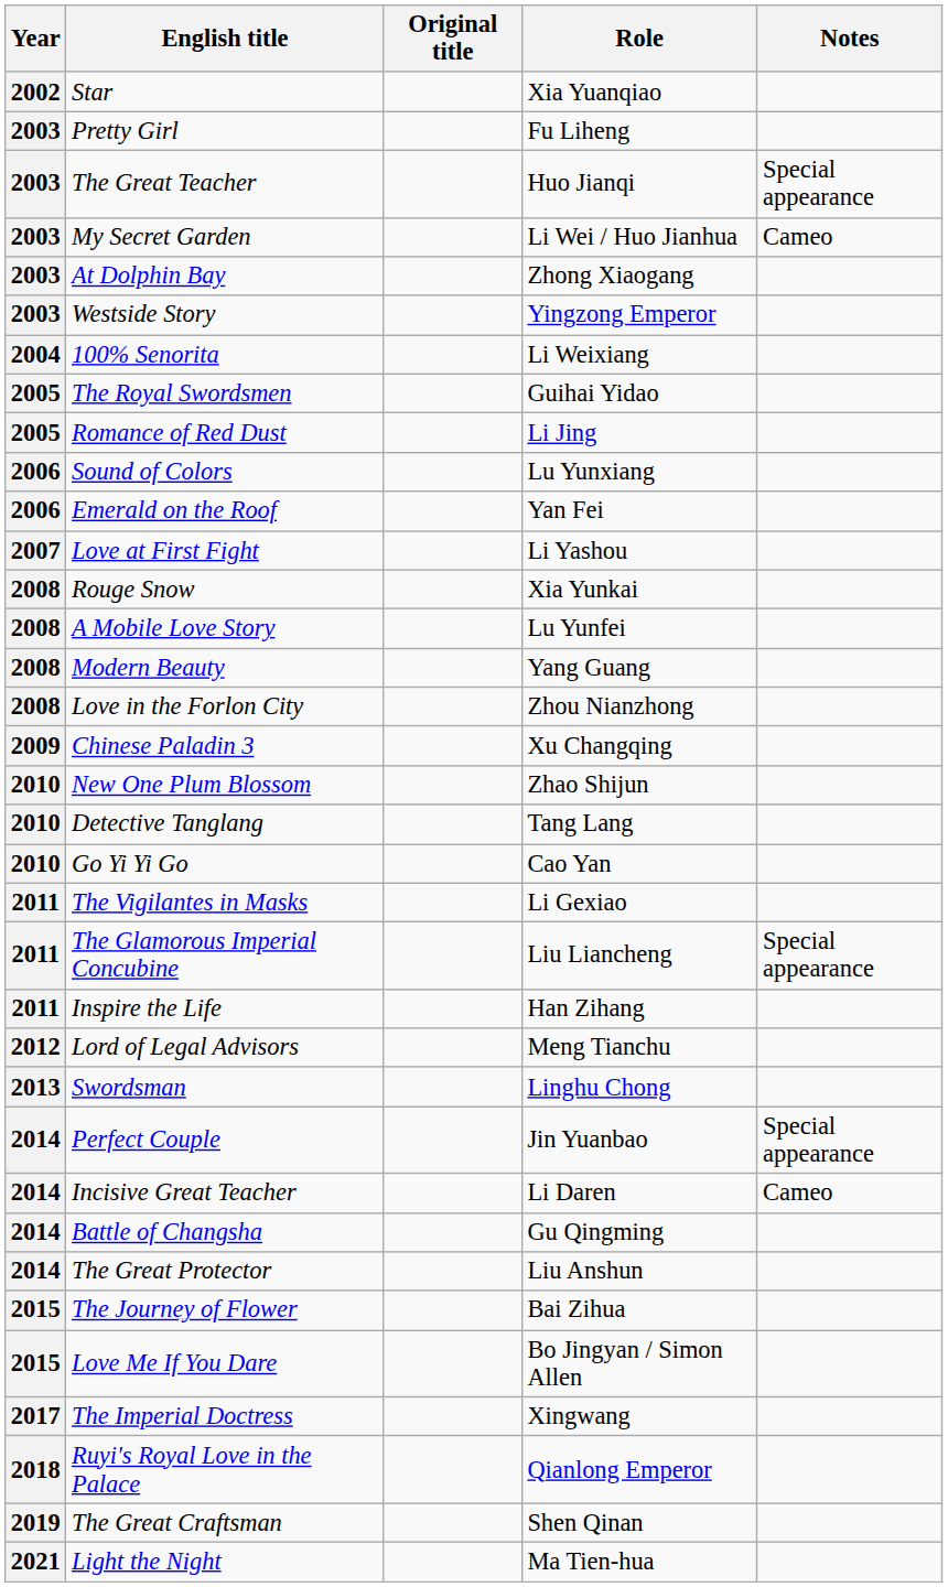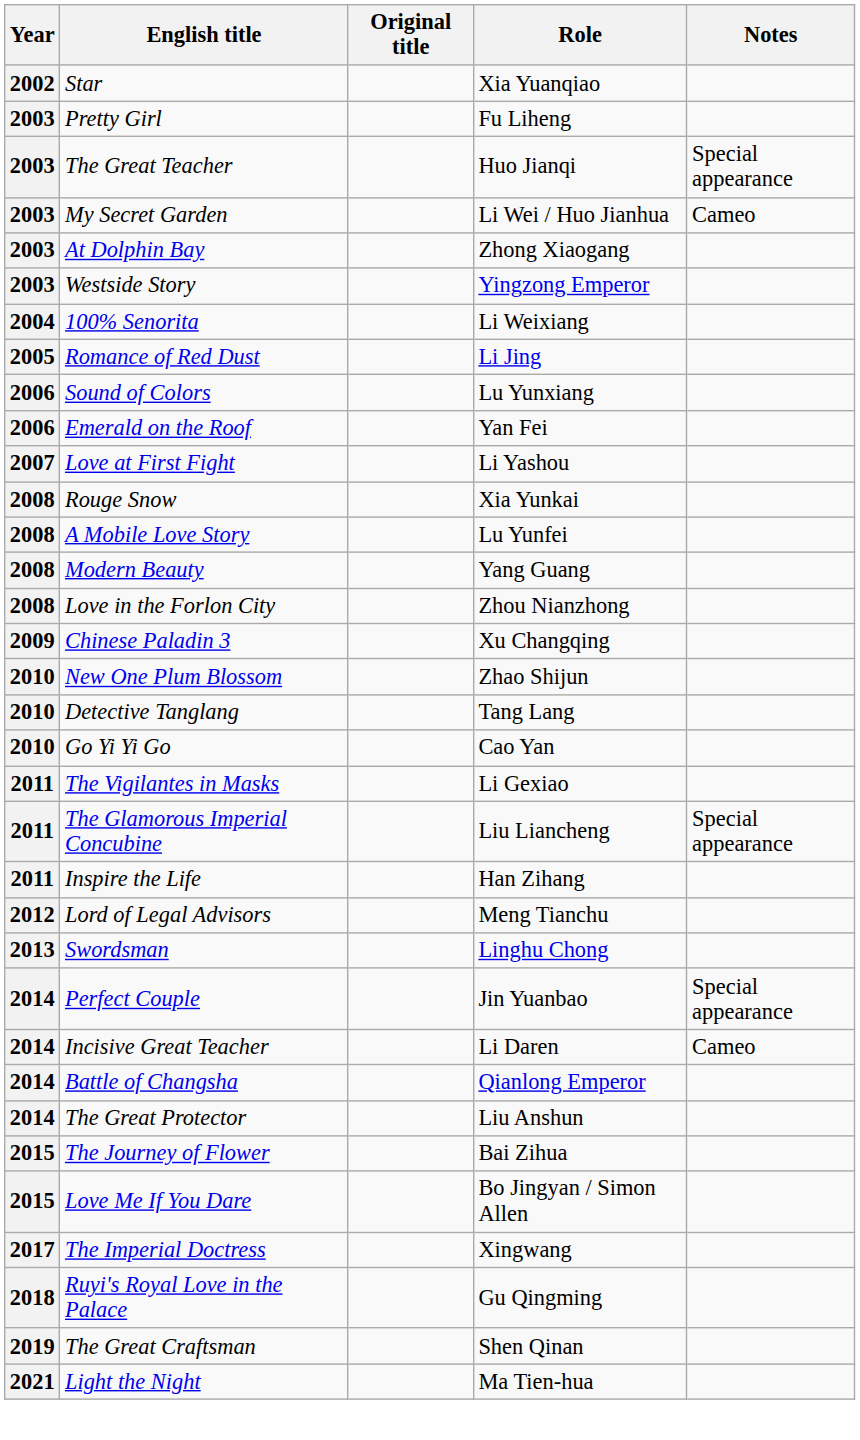- row: 2005 | The Royal Swordsmen | Guihai Yidao
Battle of Changsha | Role: Gu Qingming -> Qianlong Emperor
Ruyi's Royal Love in the Palace | Role: Qianlong Emperor -> Gu Qingming
